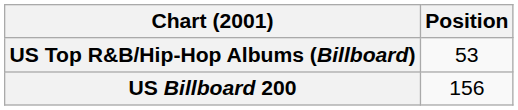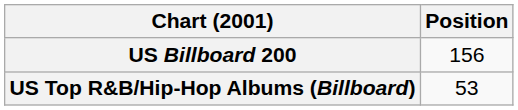rows swapped: US Billboard 200 <-> US Top R&B/Hip-Hop Albums (Billboard)
